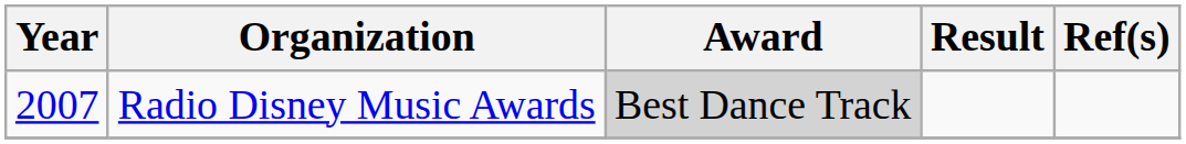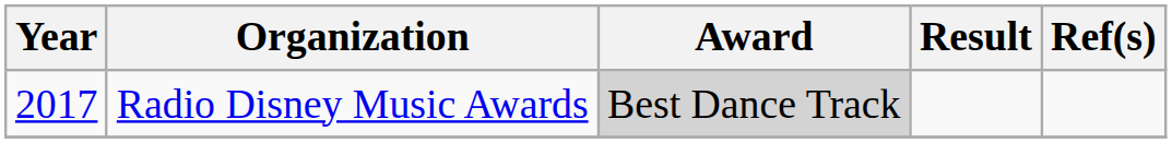Radio Disney Music Awards | Year: 2007 -> 2017
